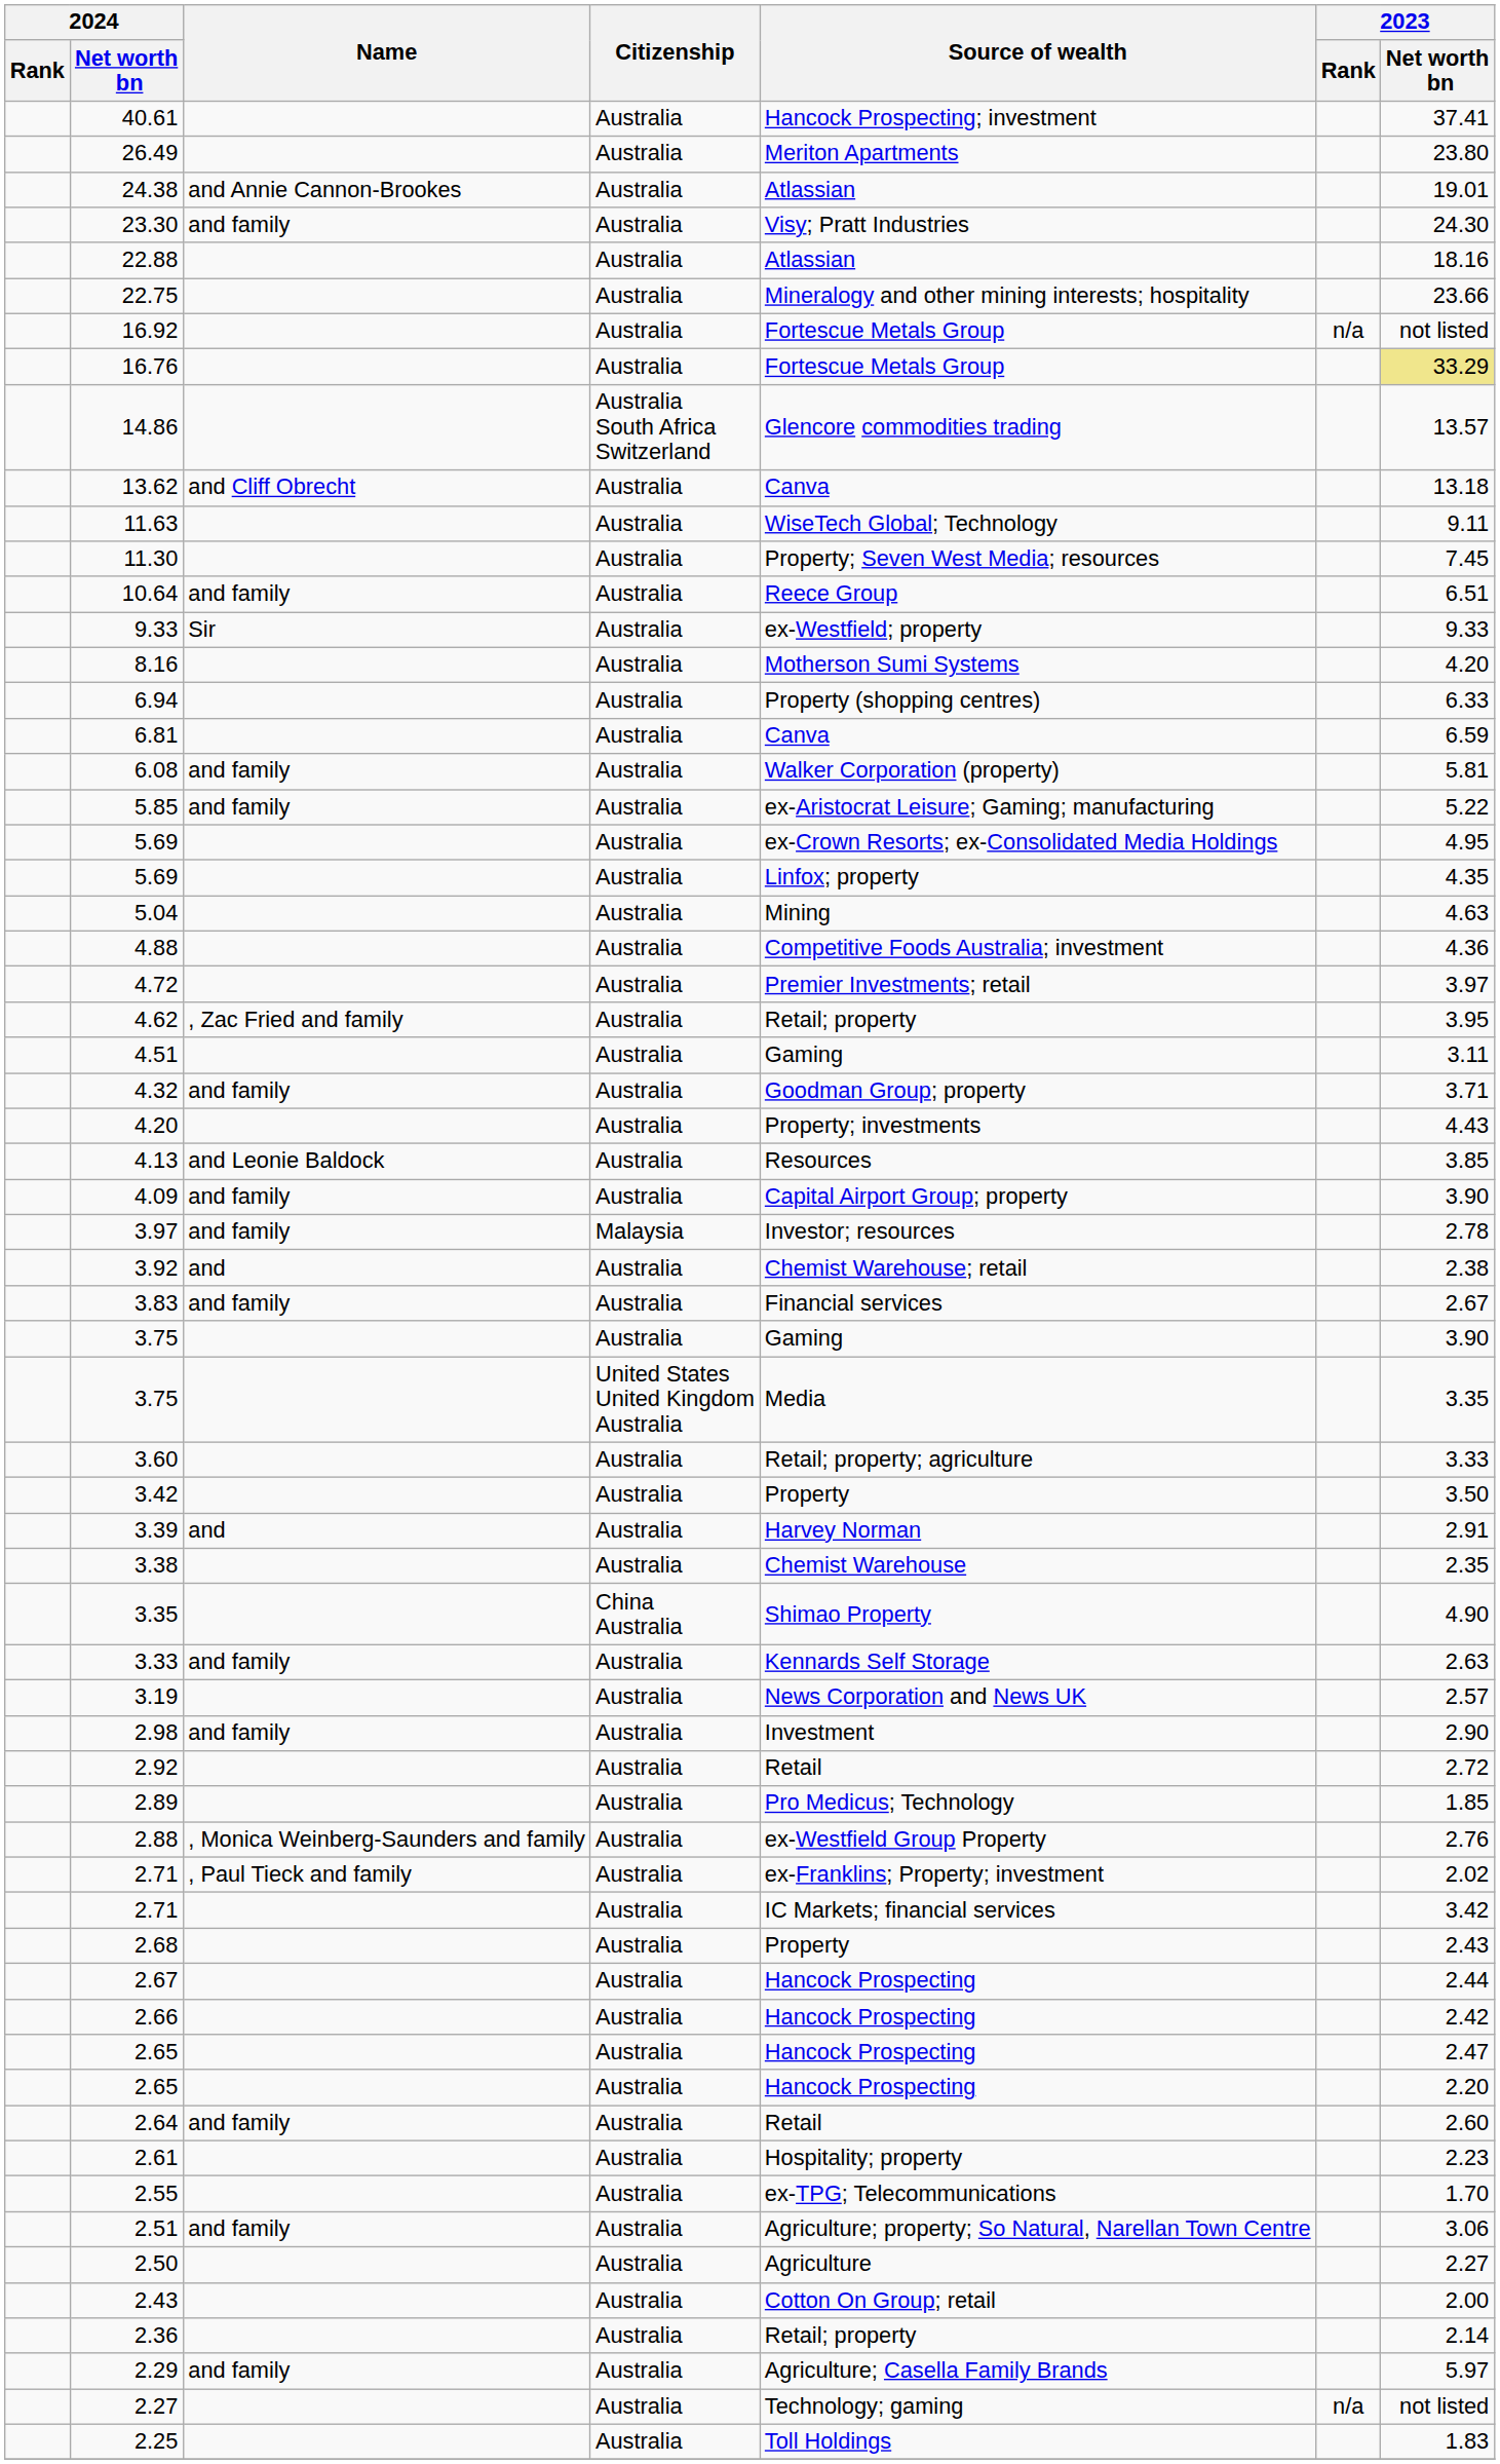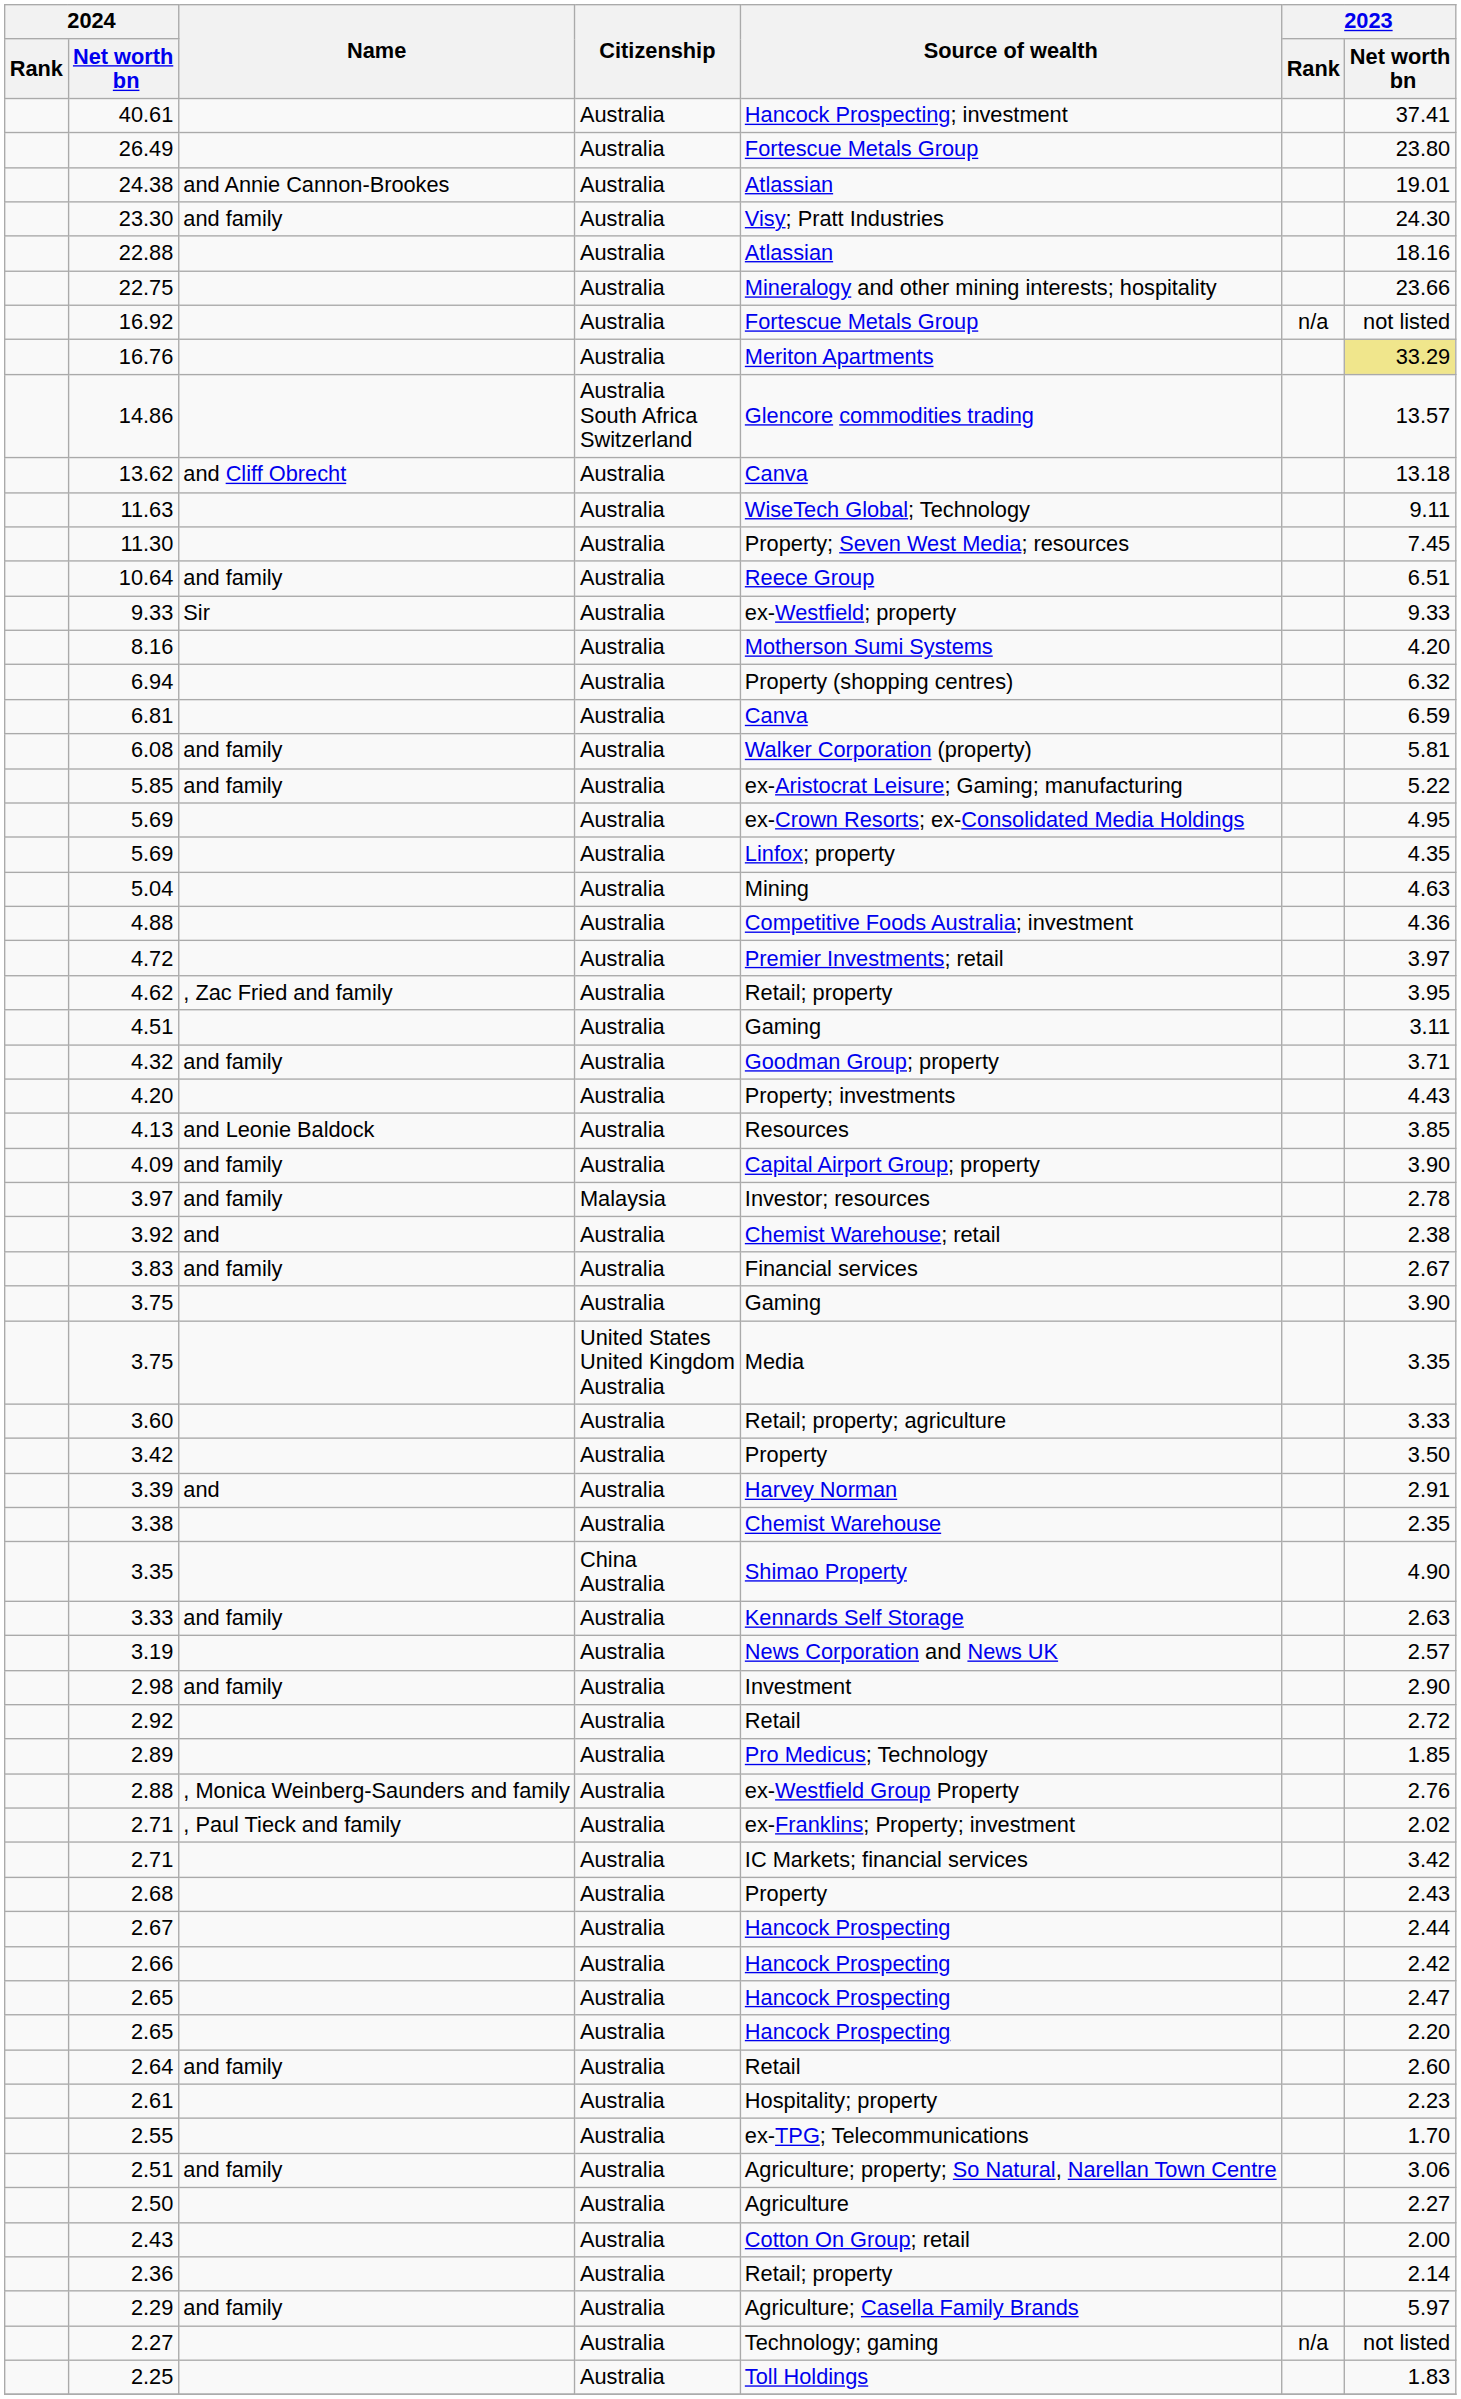26.49 | Source of wealth: Meriton Apartments -> Fortescue Metals Group
16.76 | Source of wealth: Fortescue Metals Group -> Meriton Apartments
6.94 | 2023 / Net worth bn: 6.33 -> 6.32
